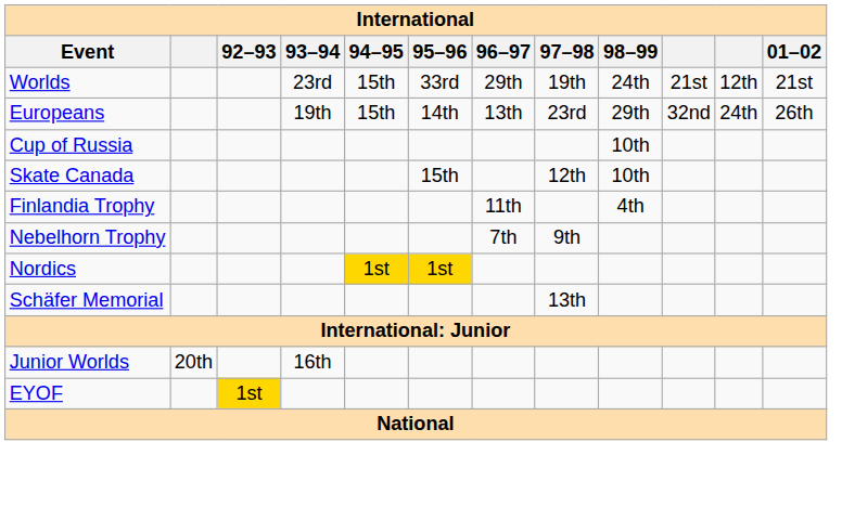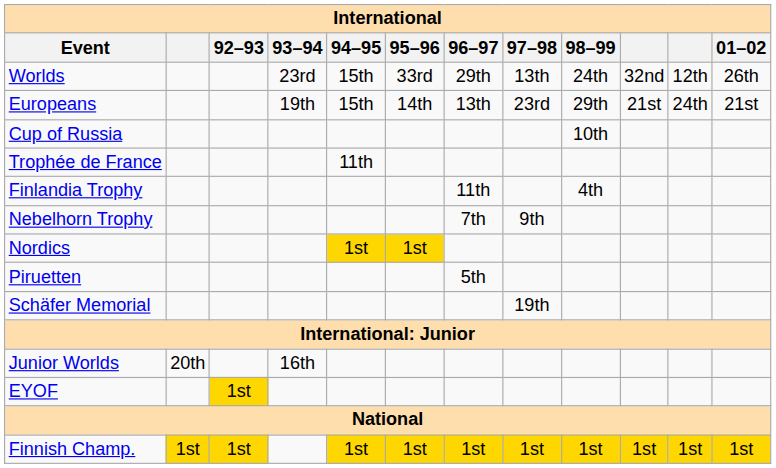Worlds | 97–98: 19th -> 13th
Worlds | column 10: 21st -> 32nd
Worlds | 01–02: 21st -> 26th
Europeans | column 10: 32nd -> 21st
Europeans | 01–02: 26th -> 21st
- row: Skate Canada | 15th | 12th | 10th
+ row: Trophée de France | 11th
+ row: Piruetten | 5th
Schäfer Memorial | 97–98: 13th -> 19th
+ row: Finnish Champ. | 1st | 1st | 1st | 1st | 1st | 1st | 1st | 1st | 1st | 1st
